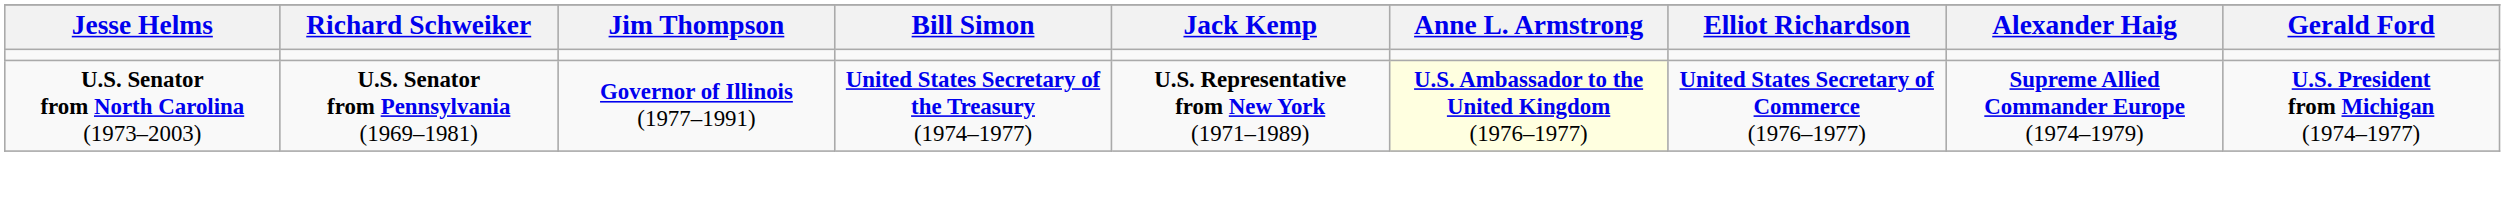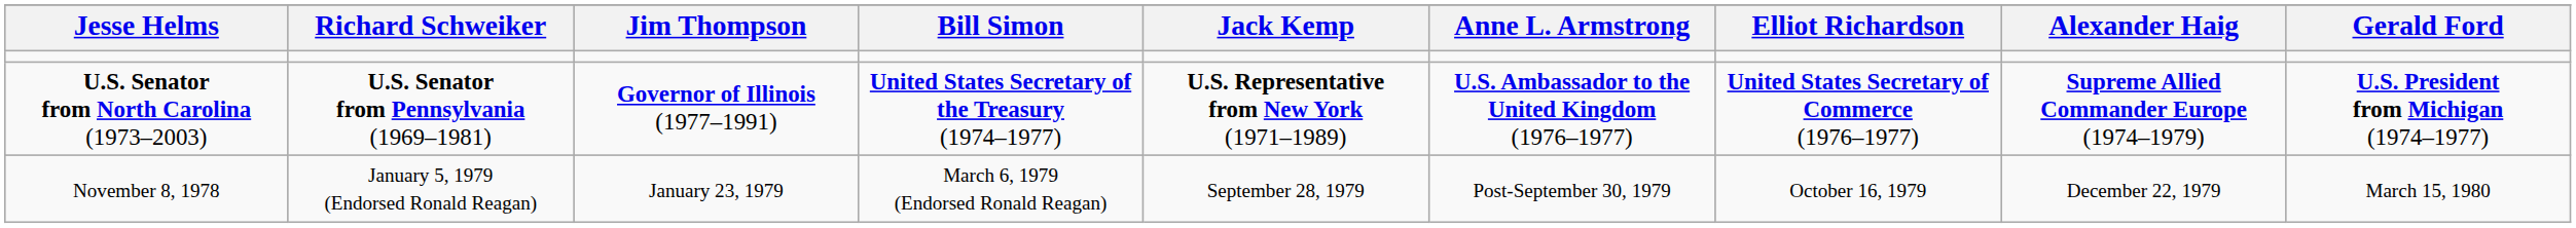U.S. Senator from North Carolina (1973–2003) | Anne L. Armstrong: lightyellow background -> no background
+ row: November 8, 1978 | January 5, 1979 (Endorsed Ronald Reagan) | January 23, 1979 | March 6, 1979 (Endorsed Ronald Reagan) | September 28, 1979 | Post-September 30, 1979 | October 16, 1979 | December 22, 1979 | March 15, 1980
